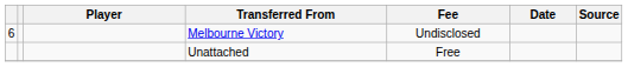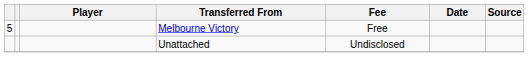Melbourne Victory | column 1: 6 -> 5
Melbourne Victory | Fee: Undisclosed -> Free
Unattached | Fee: Free -> Undisclosed
